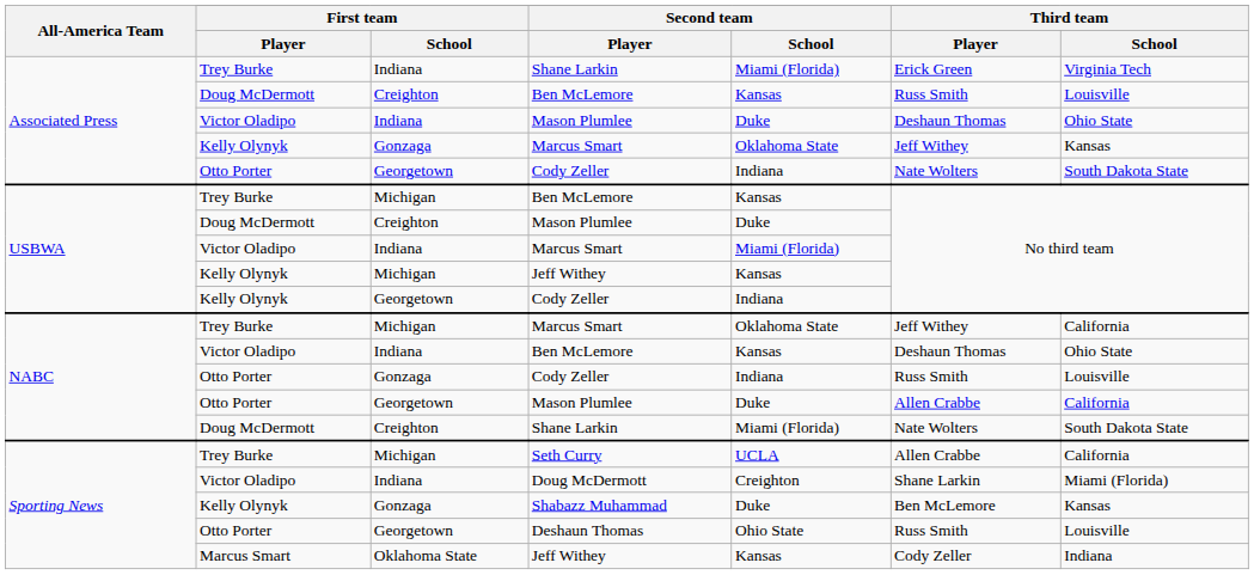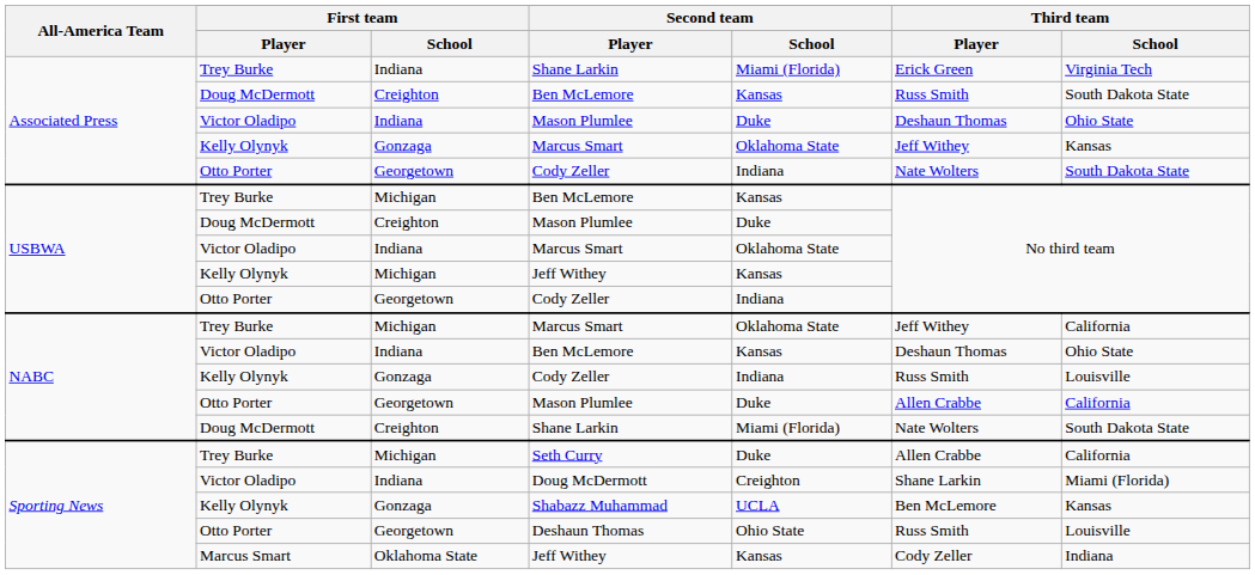Associated Press / Ben McLemore | Third team / School: Louisville -> South Dakota State
USBWA / Marcus Smart | Second team / School: Miami (Florida) -> Oklahoma State
USBWA / Cody Zeller | First team / Player: Kelly Olynyk -> Otto Porter
NABC / Cody Zeller | First team / Player: Otto Porter -> Kelly Olynyk
Seth Curry | Second team / School: UCLA -> Duke
Shabazz Muhammad | Second team / School: Duke -> UCLA
